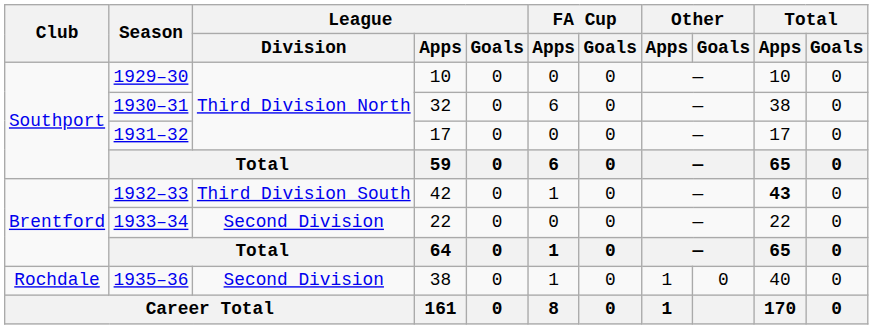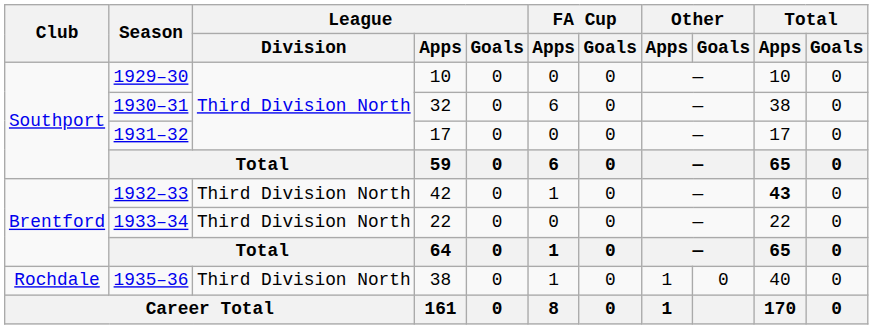1932–33 | League / Division: Third Division South -> Third Division North
1933–34 | League / Division: Second Division -> Third Division North
1935–36 | League / Division: Second Division -> Third Division North
